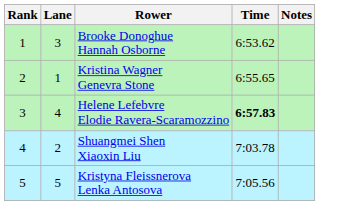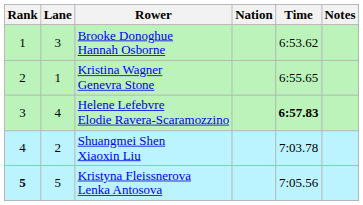+ column: Nation
Kristyna Fleissnerova Lenka Antosova | Rank: normal -> bold
